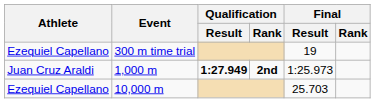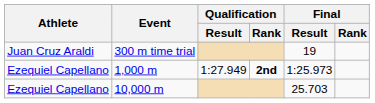300 m time trial | Athlete: Ezequiel Capellano -> Juan Cruz Araldi
1,000 m | Athlete: Juan Cruz Araldi -> Ezequiel Capellano
1,000 m | Qualification / Result: bold -> normal
